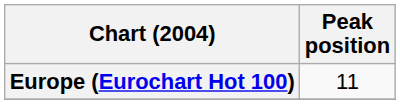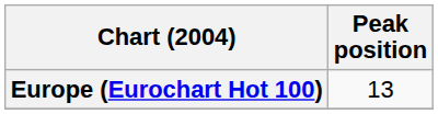Europe (Eurochart Hot 100) | Peak position: 11 -> 13
